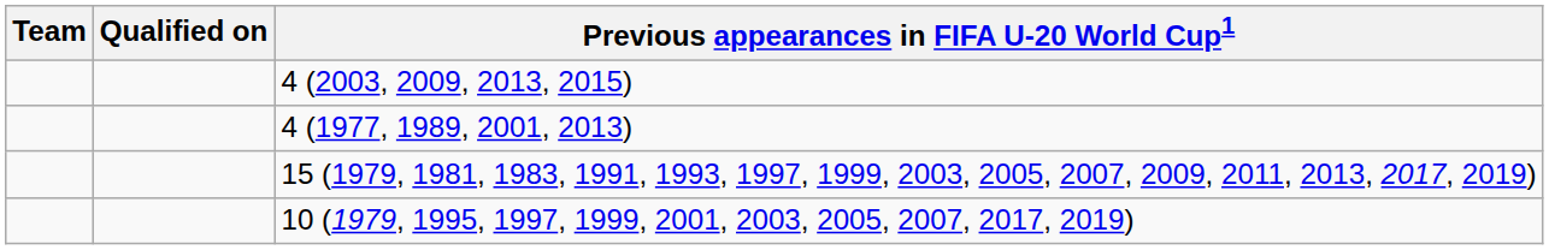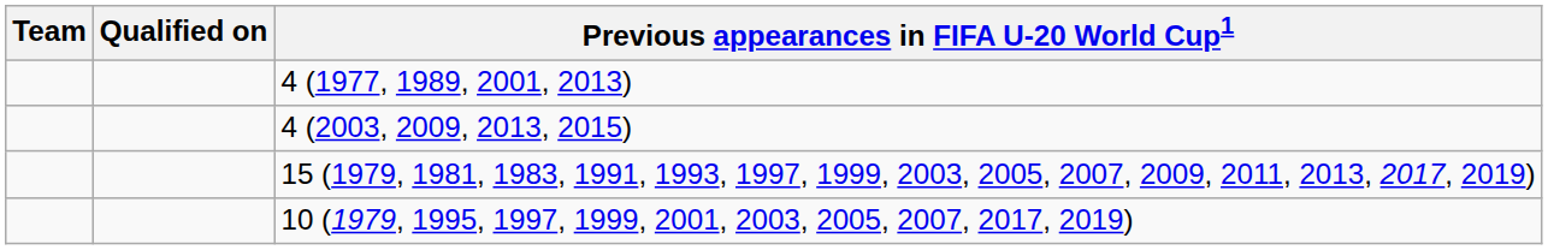rows swapped: 4 (1977, 1989, 2001, 2013) <-> 4 (2003, 2009, 2013, 2015)
